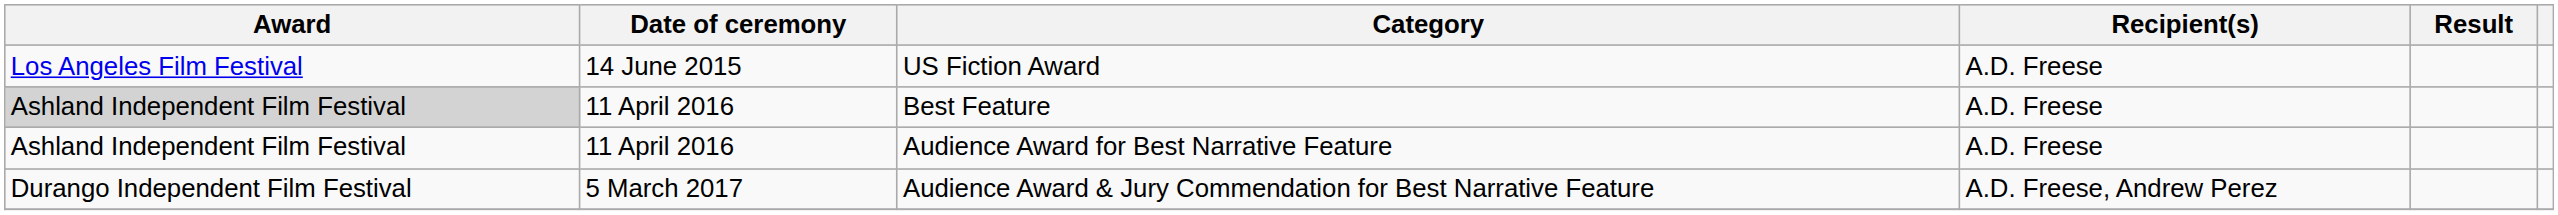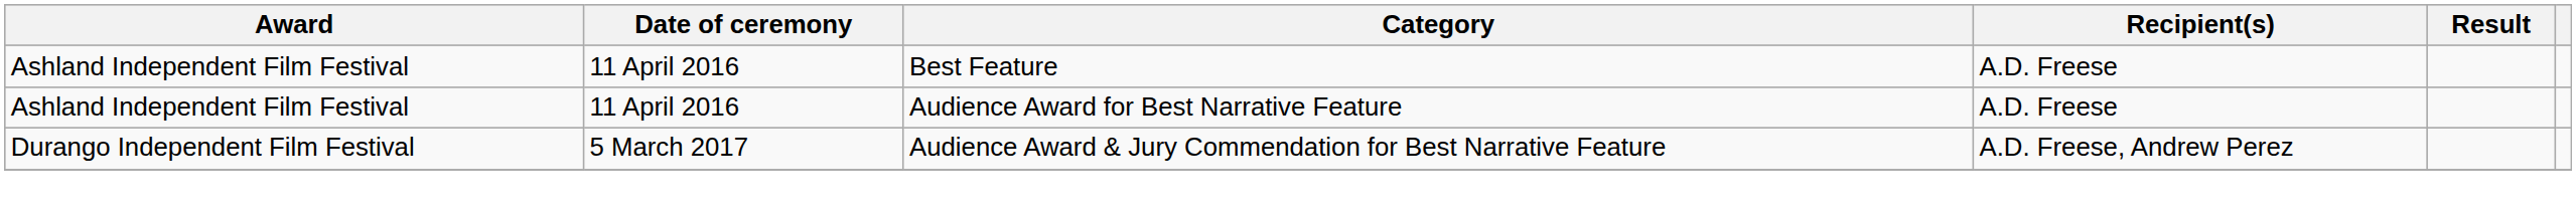- row: Los Angeles Film Festival | 14 June 2015 | US Fiction Award | A.D. Freese
Best Feature | Award: lightgrey background -> no background
